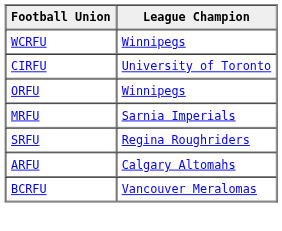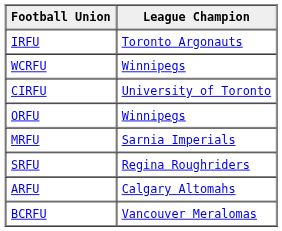+ row: IRFU | Toronto Argonauts
